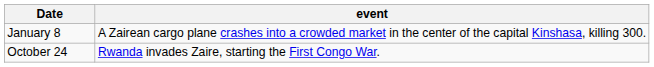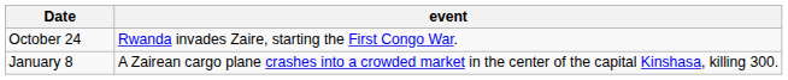rows swapped: January 8 <-> October 24
